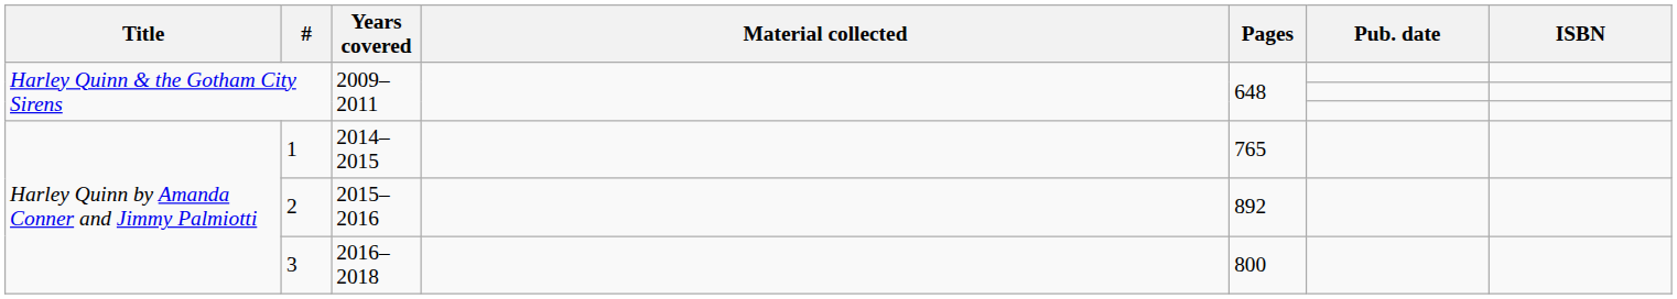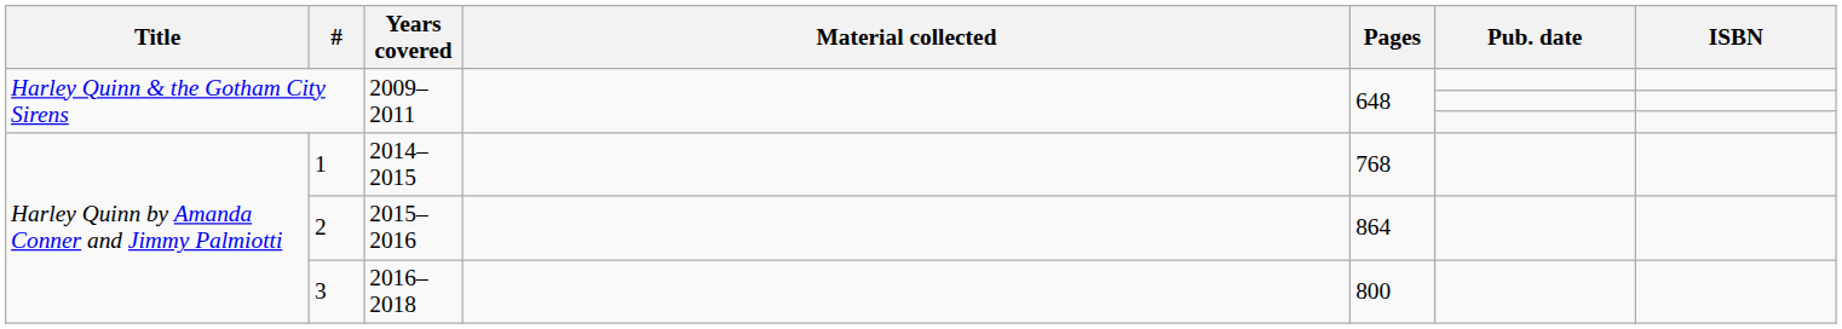1 | Pages: 765 -> 768
2 | Pages: 892 -> 864
